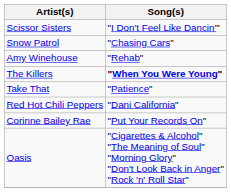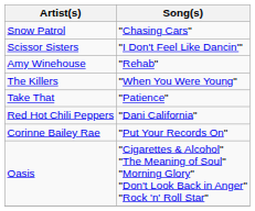rows swapped: Scissor Sisters <-> Snow Patrol
The Killers | Song(s): bold -> normal
